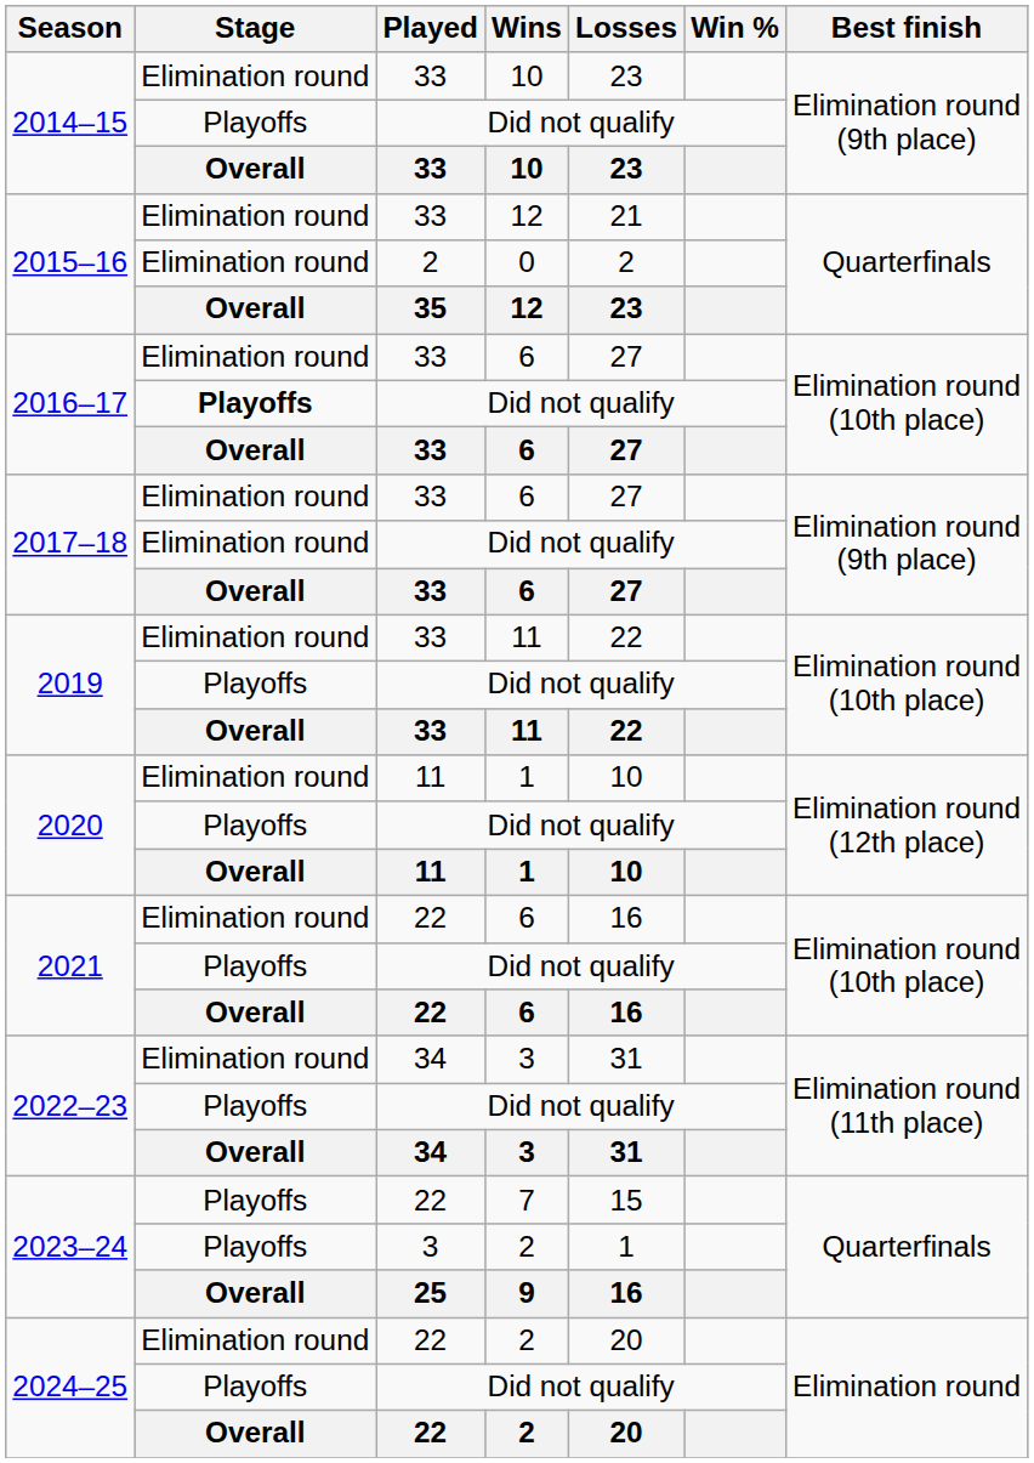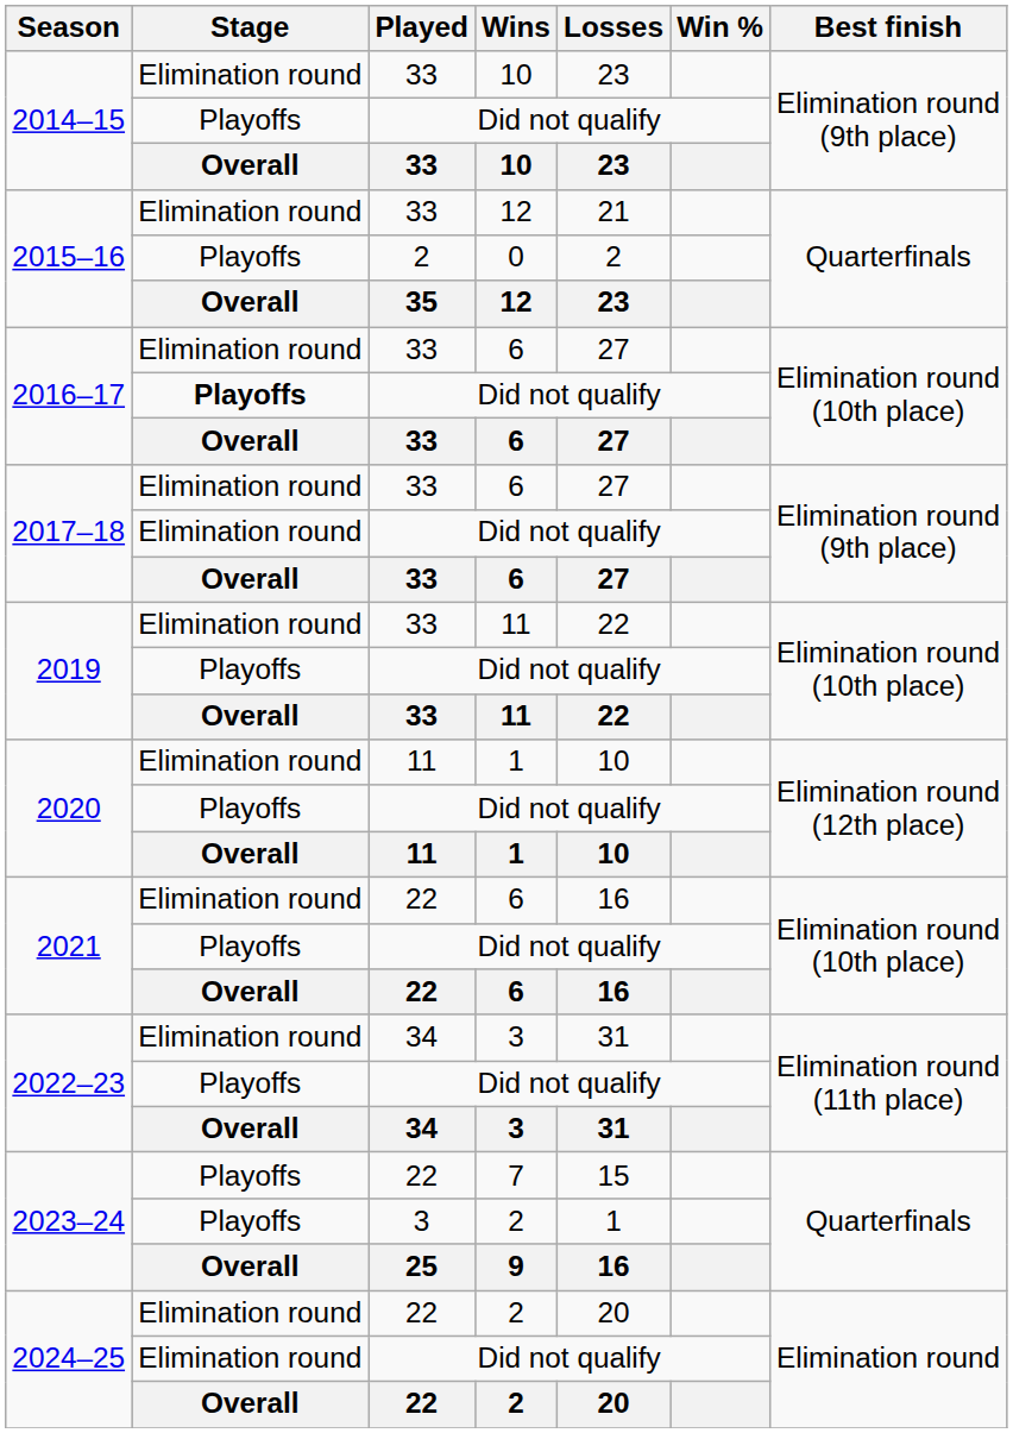2015–16 / 0 | Stage: Elimination round -> Playoffs
2024–25 / Did not qualify | Stage: Playoffs -> Elimination round
